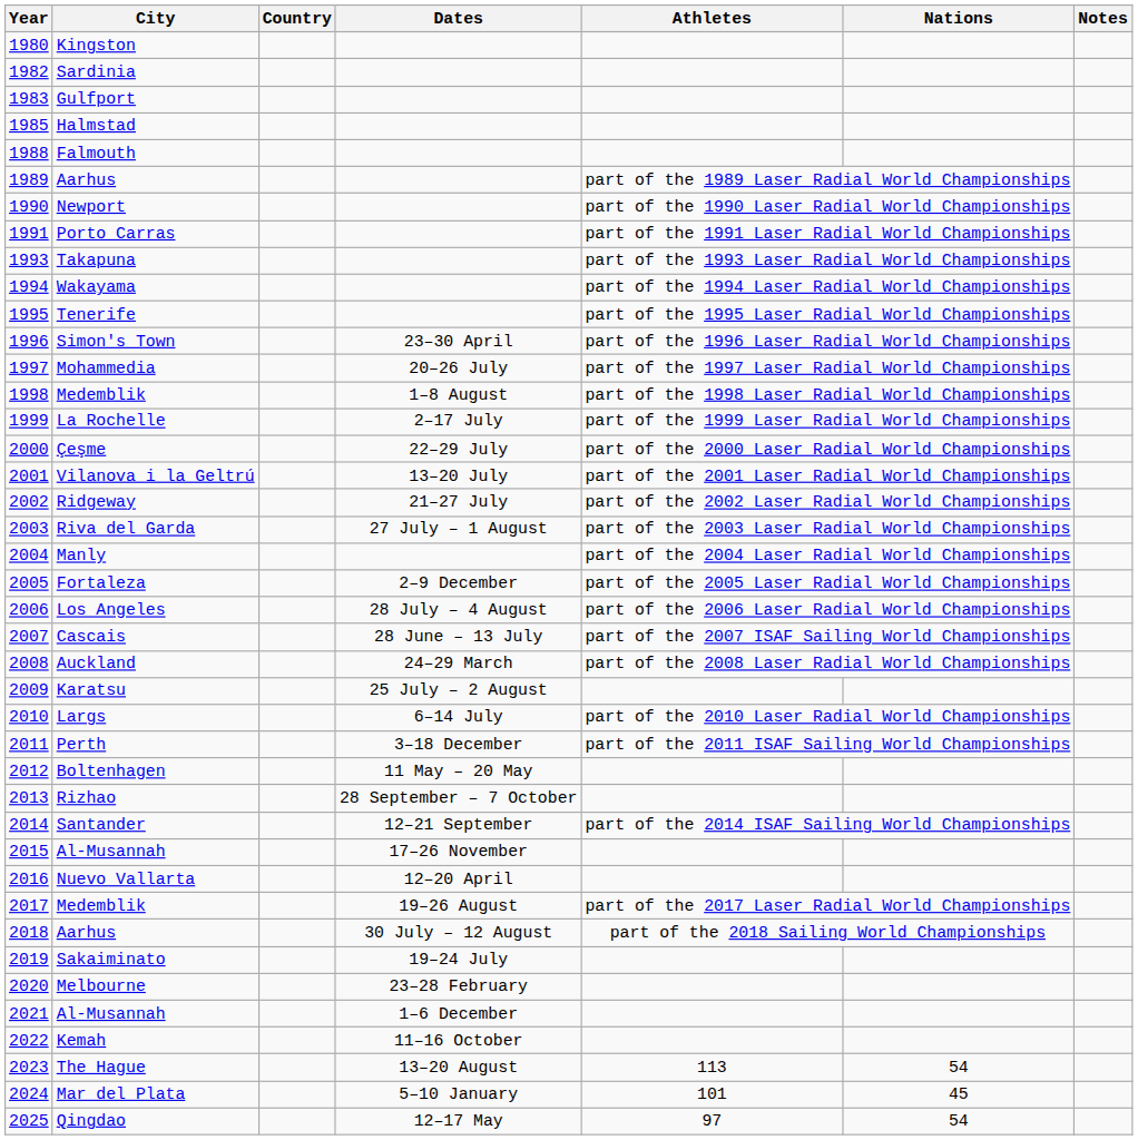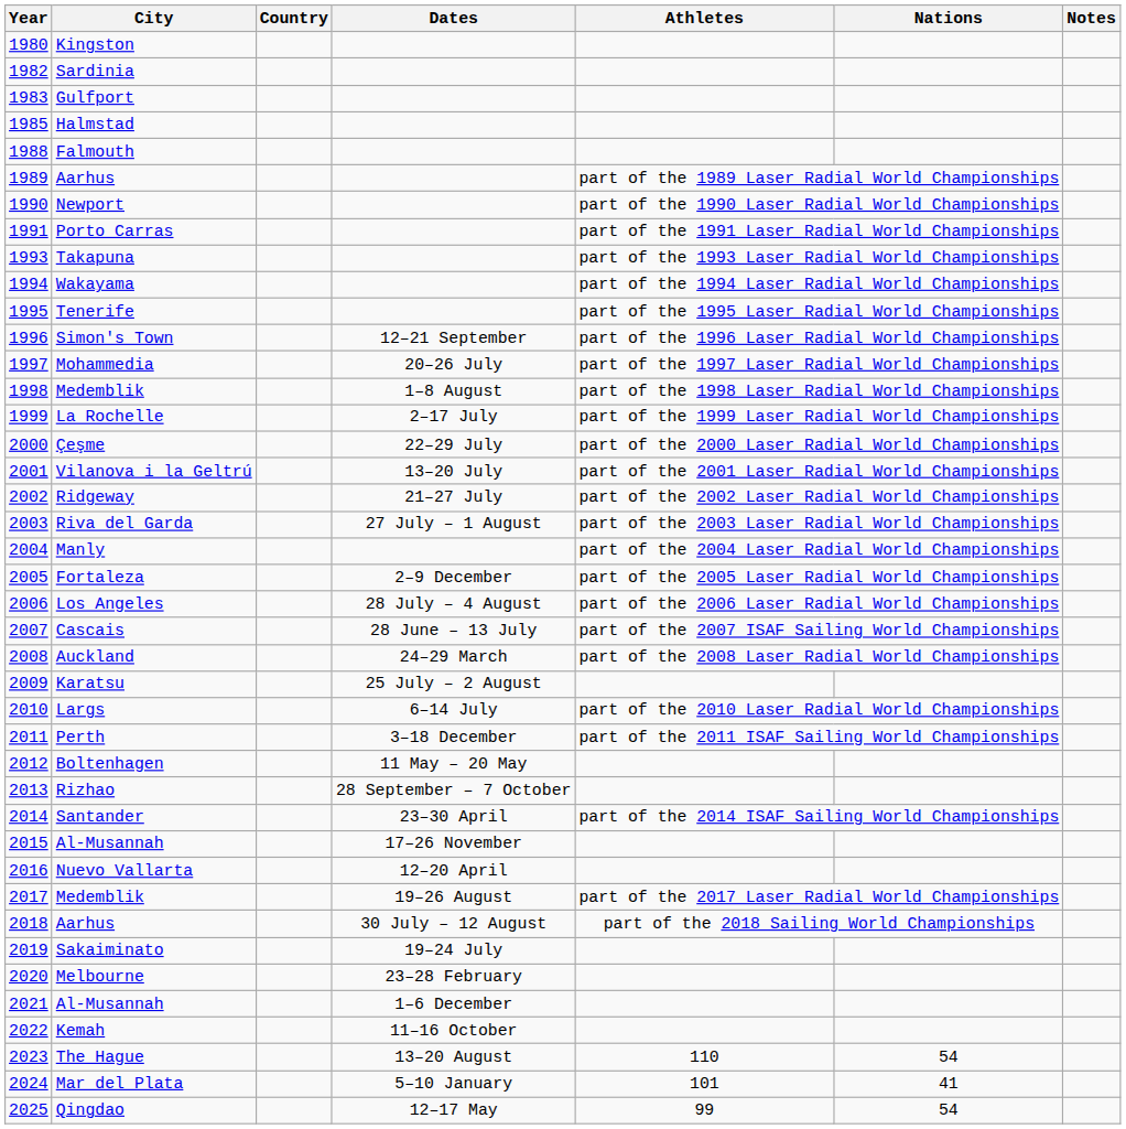Simon's Town | Dates: 23–30 April -> 12–21 September
Santander | Dates: 12–21 September -> 23–30 April
The Hague | Athletes: 113 -> 110
Mar del Plata | Nations: 45 -> 41
Qingdao | Athletes: 97 -> 99
